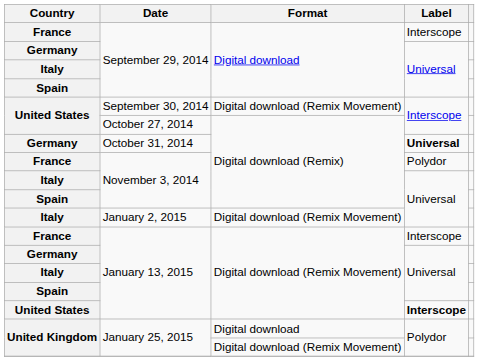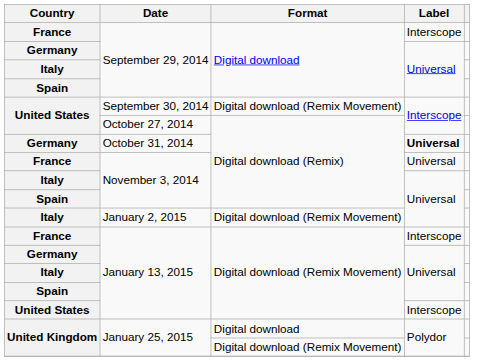France / November 3, 2014 | Label: Polydor -> Universal
United States / January 13, 2015 | Label: bold -> normal
